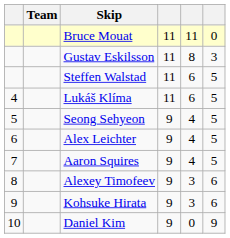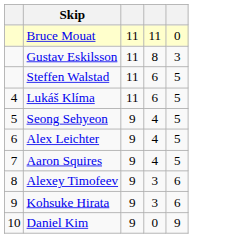- column: Team
